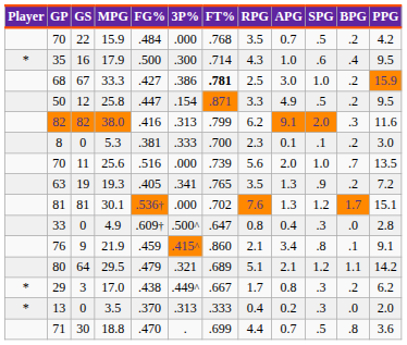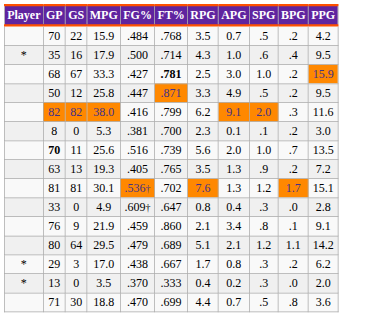- column: 3P% | .000 | .300 | .386 | .154 | .313 | .333 | .000 | .341 | .000 | .500^ | .415^ | .321 | .449^ | .313 | .
25.6 | GP: normal -> bold
19.3 | GS: 19 -> 13
